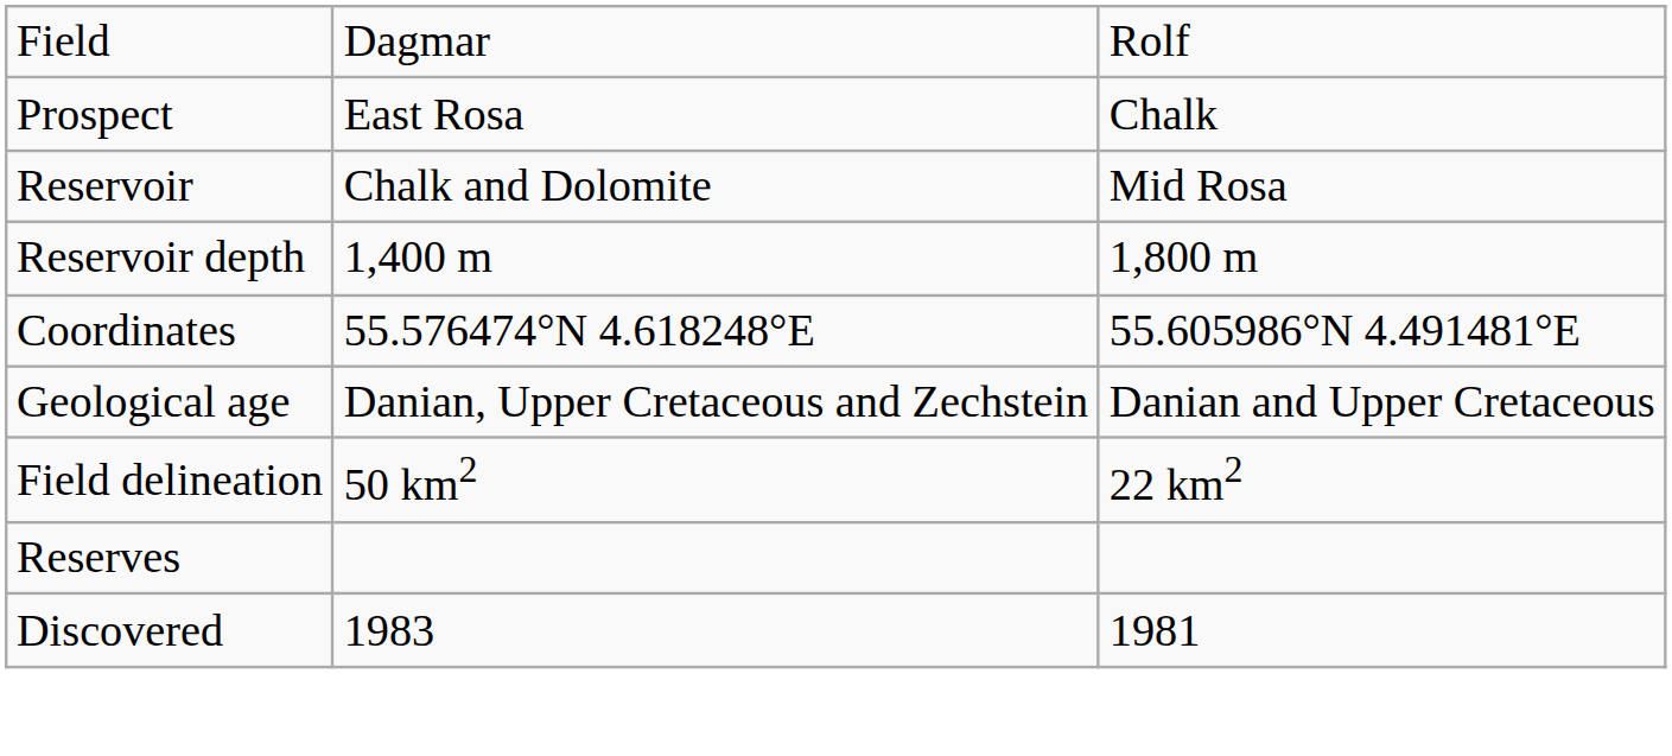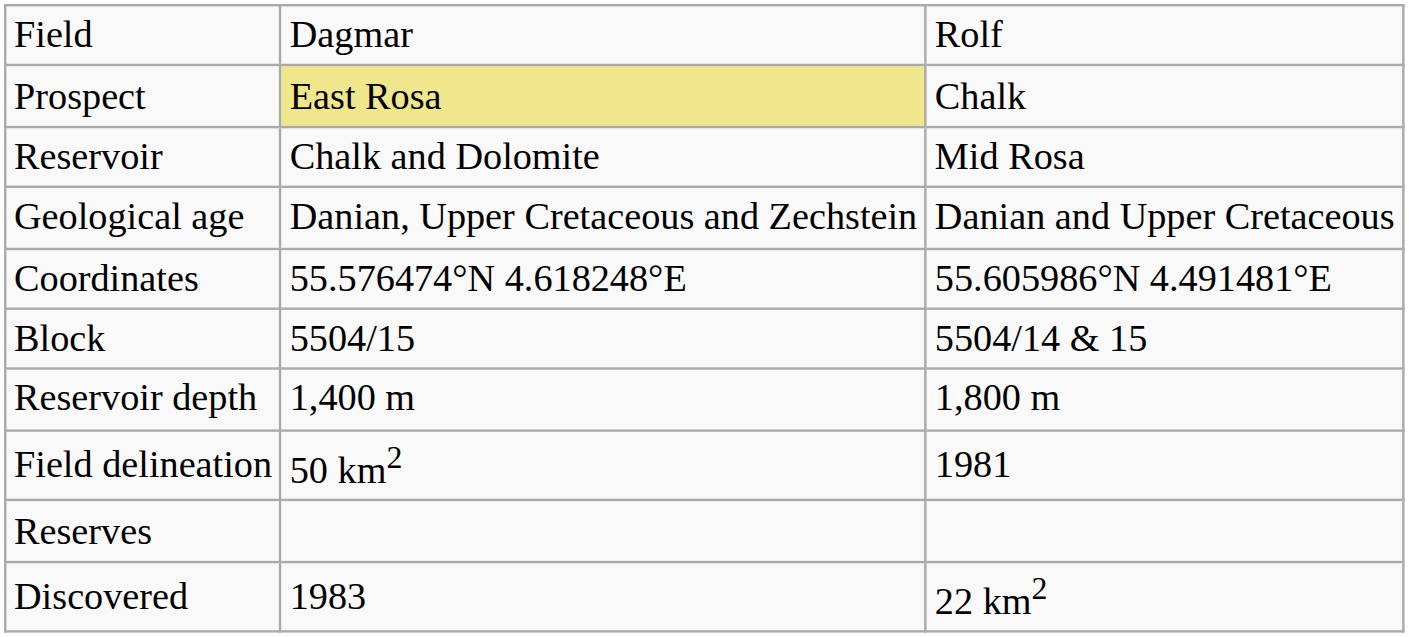Prospect | column 2: no background -> khaki background
rows swapped: Geological age <-> Reservoir depth
+ row: Block | 5504/15 | 5504/14 & 15
Field delineation | column 3: 22 km2 -> 1981
Discovered | column 3: 1981 -> 22 km2
